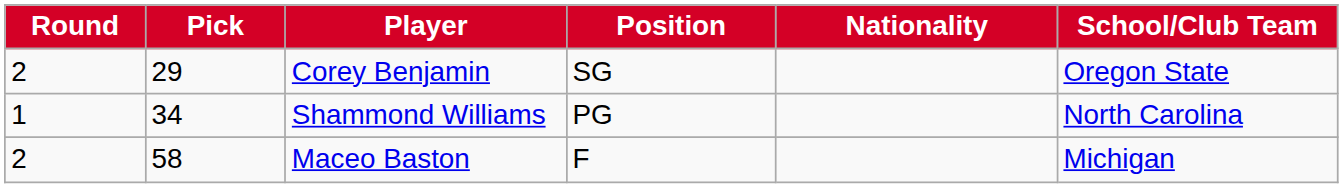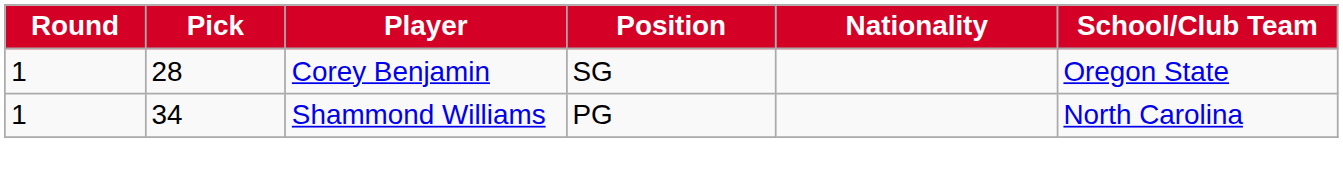Corey Benjamin | Round: 2 -> 1
Corey Benjamin | Pick: 29 -> 28
- row: 2 | 58 | Maceo Baston | F | Michigan
